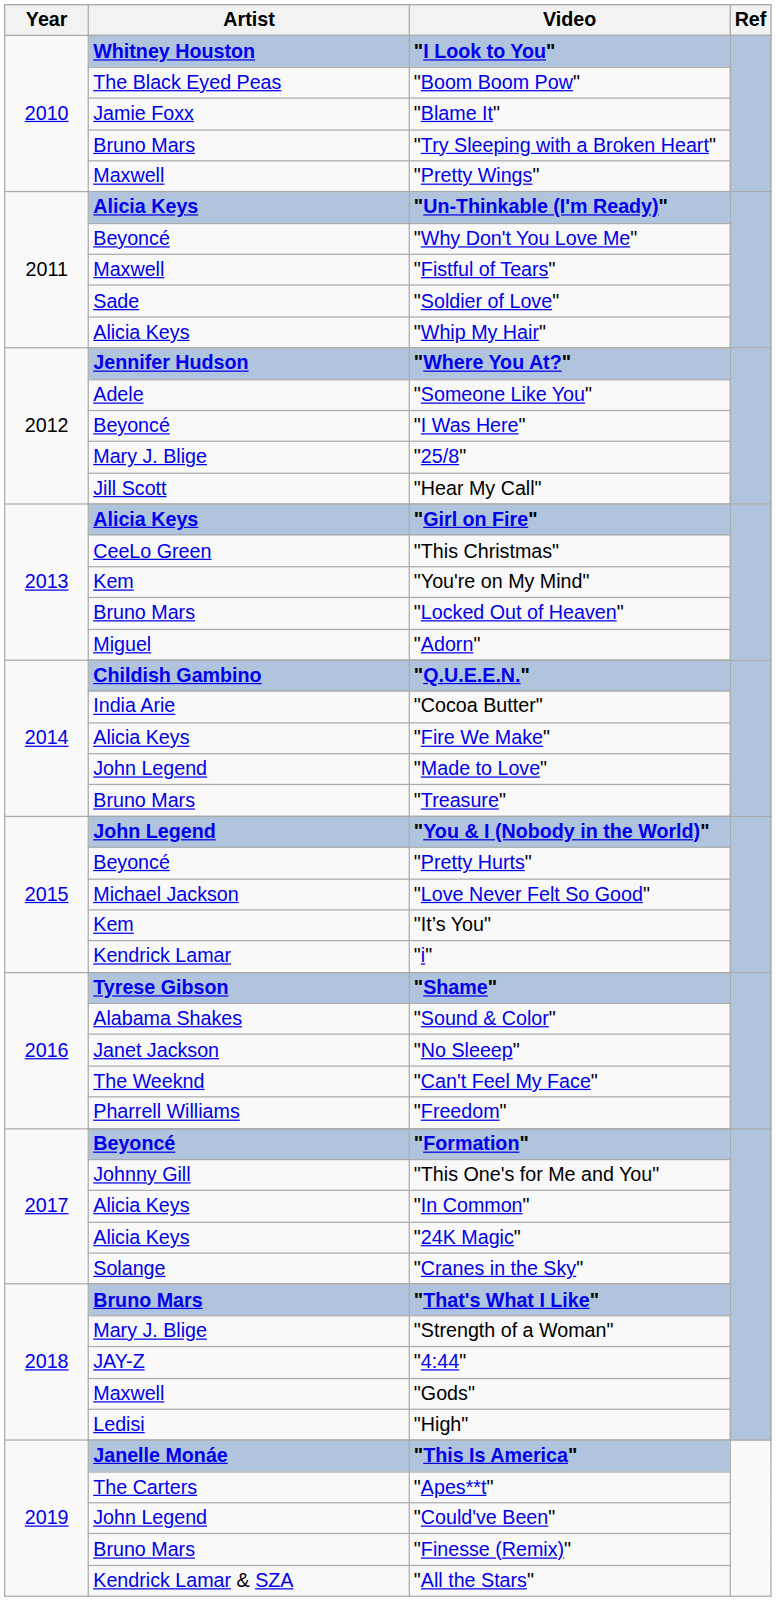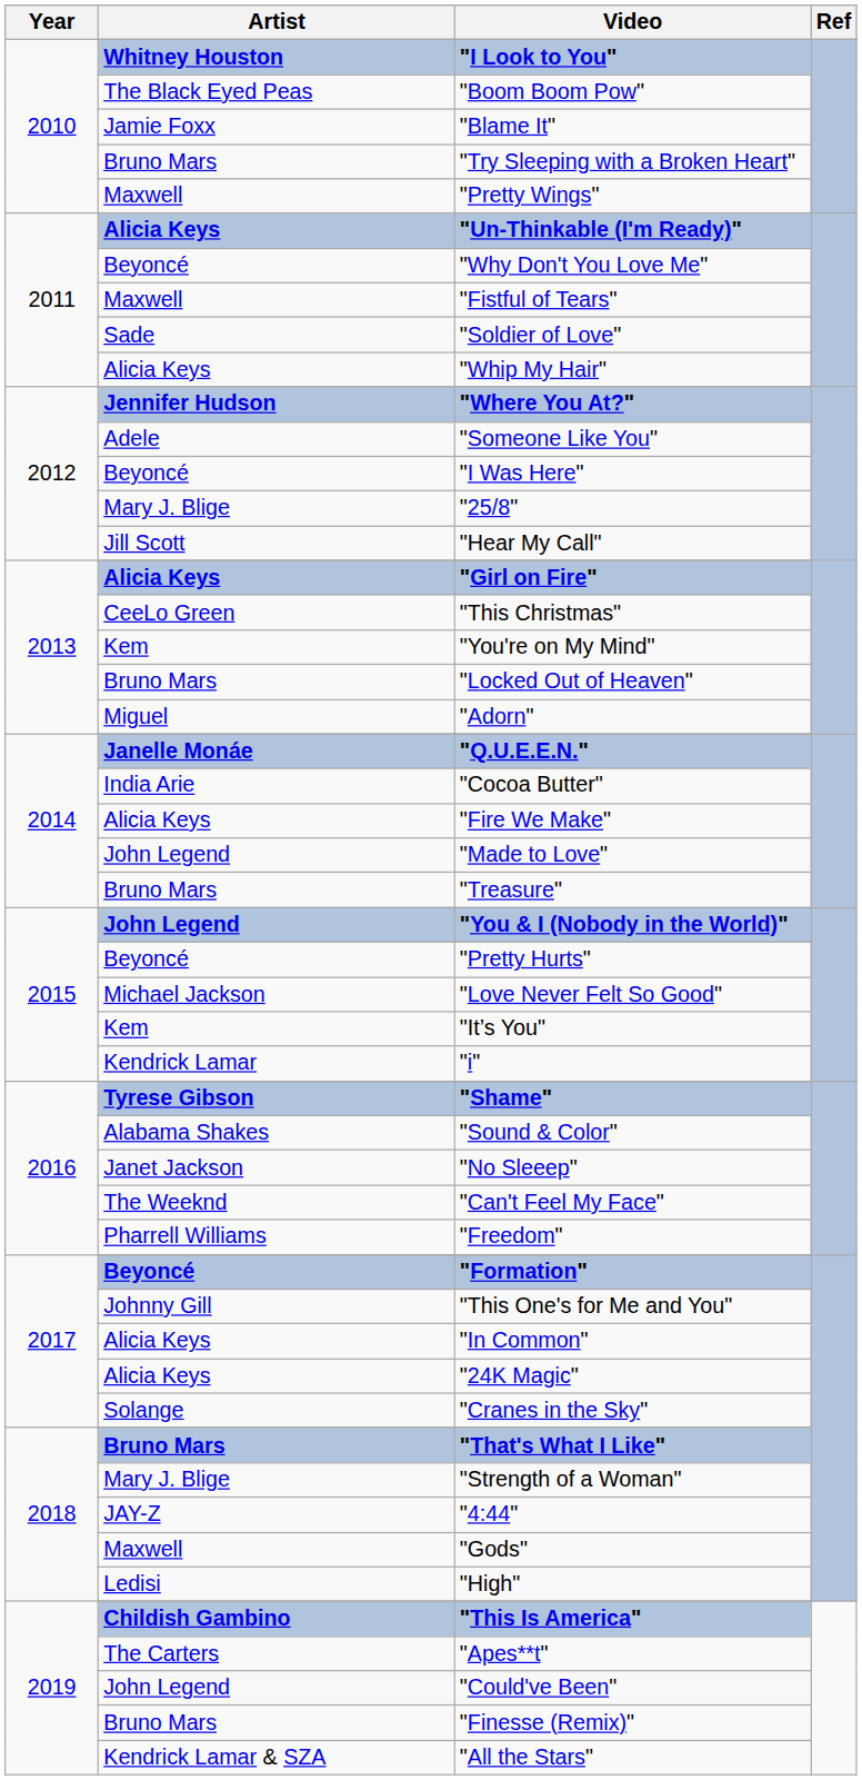"Q.U.E.E.N." | Artist: Childish Gambino -> Janelle Monáe
"This Is America" | Artist: Janelle Monáe -> Childish Gambino
